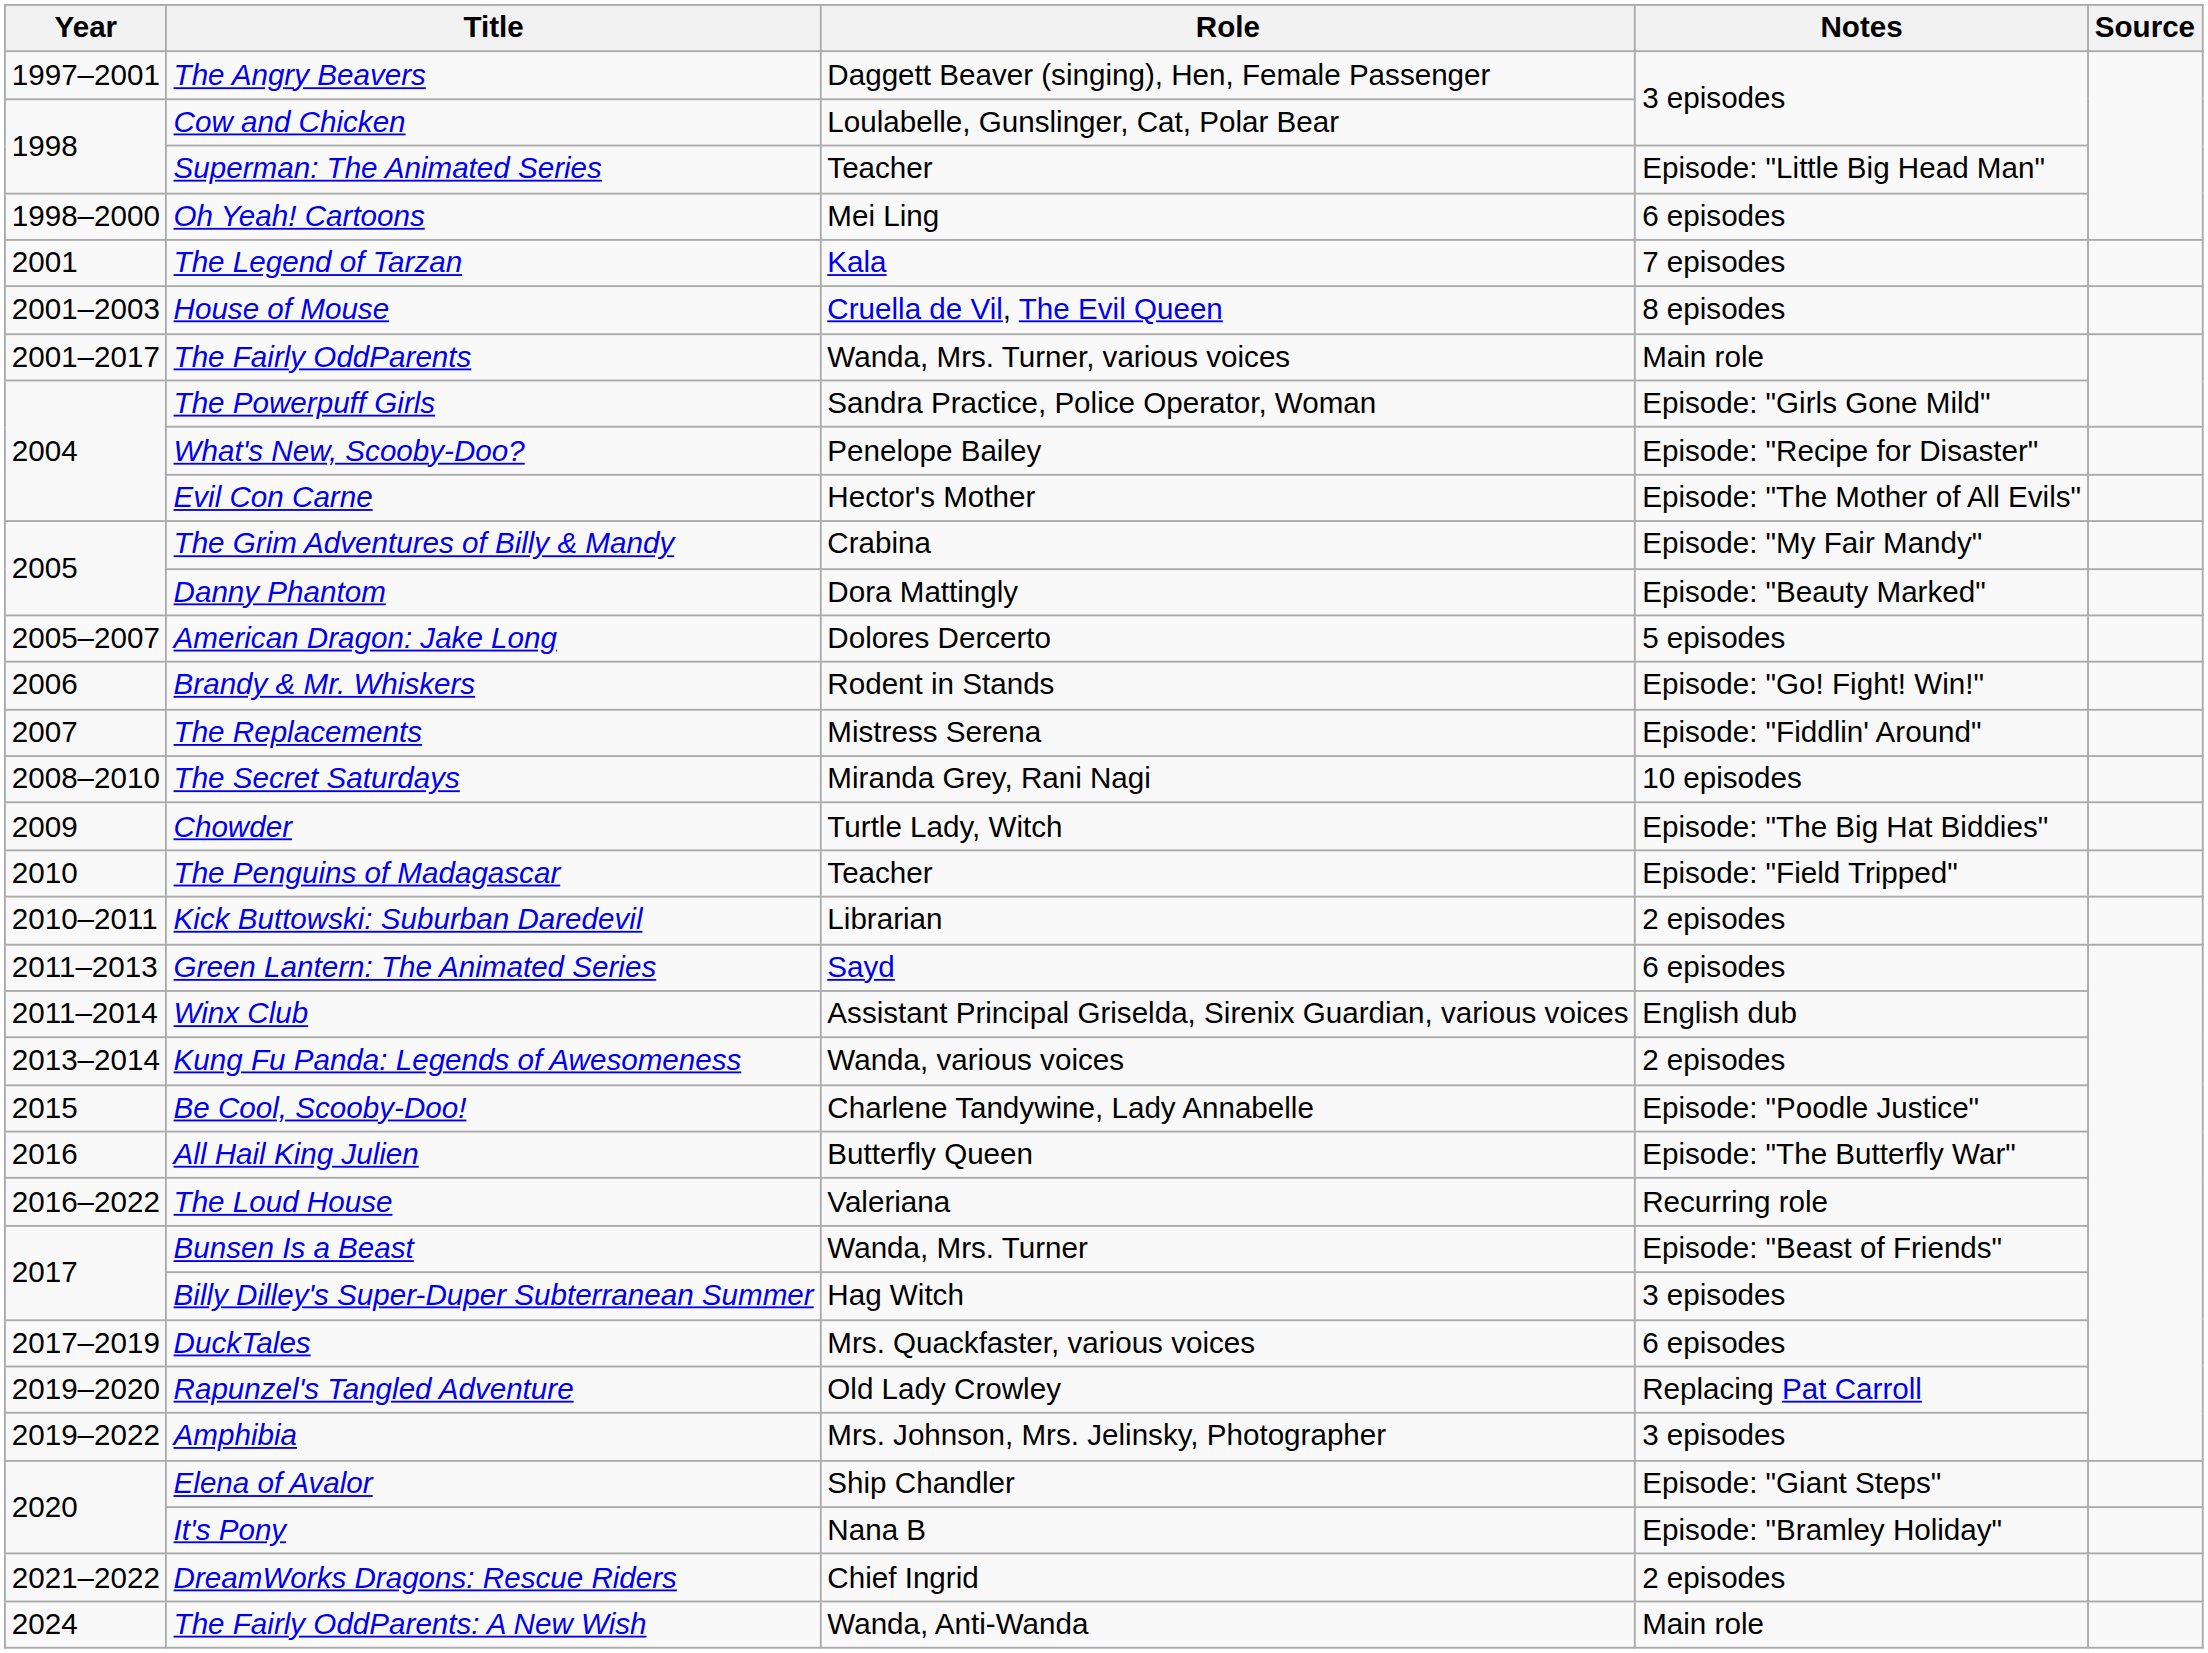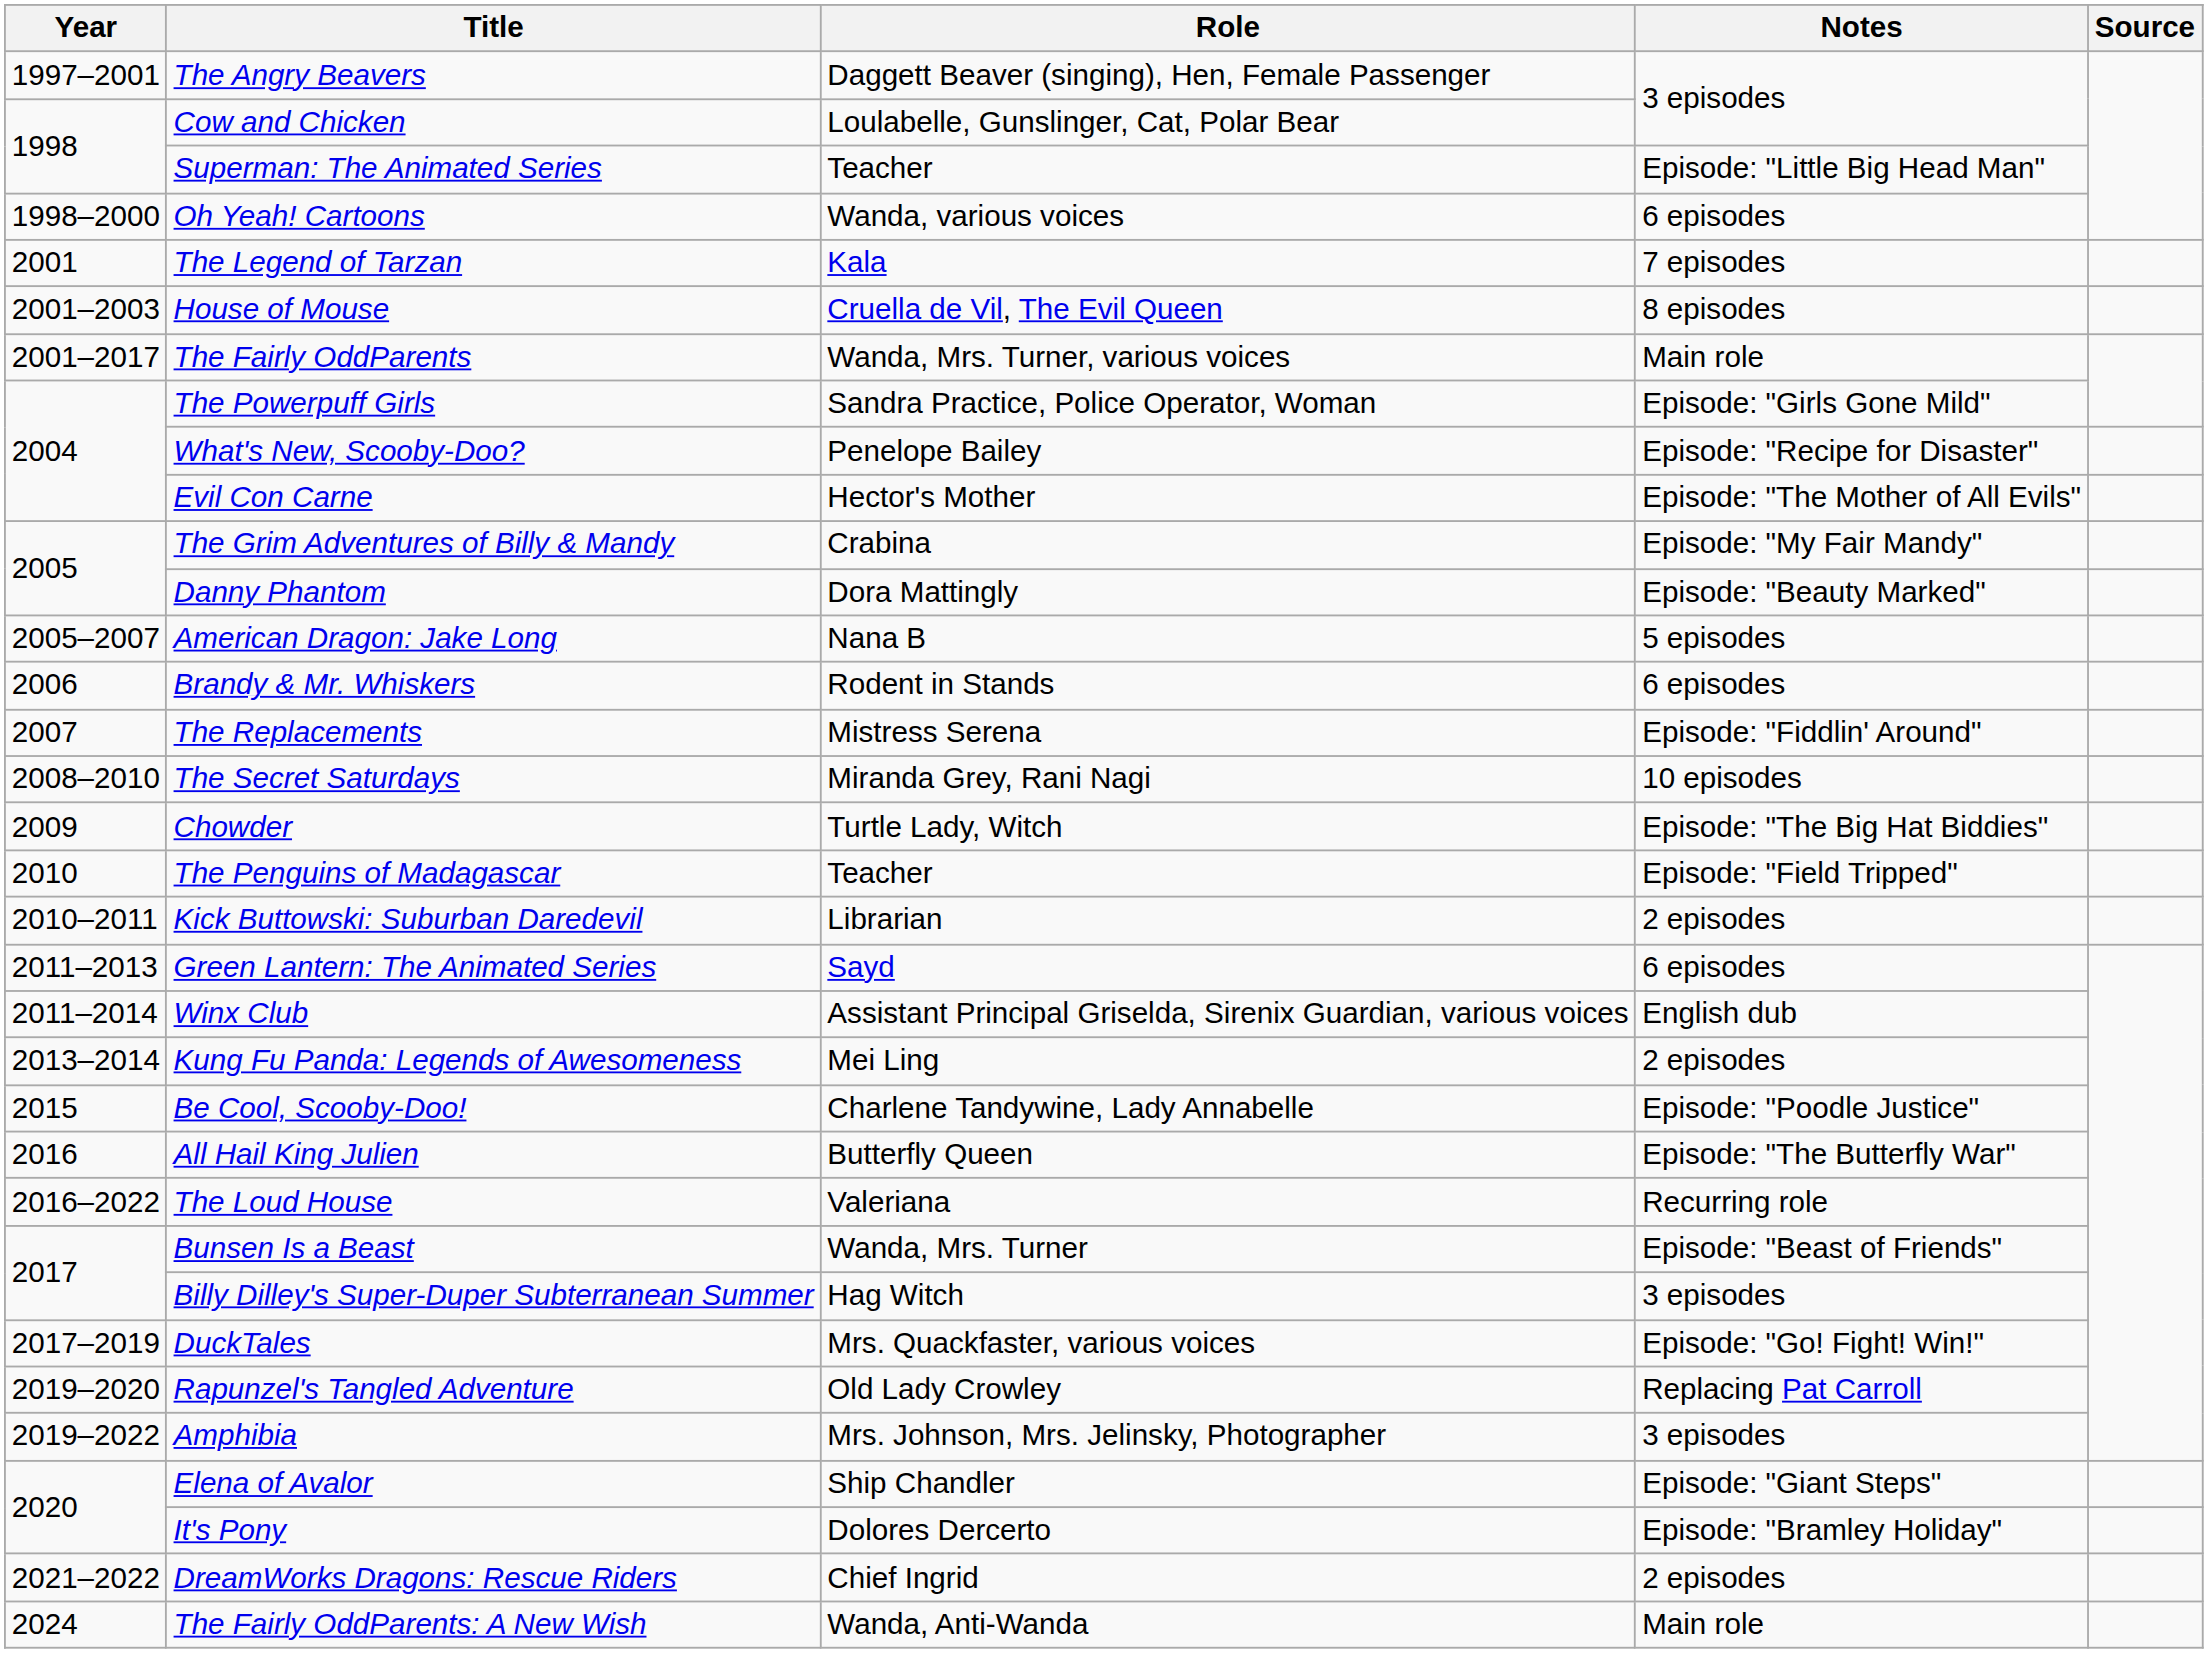Oh Yeah! Cartoons | Role: Mei Ling -> Wanda, various voices
American Dragon: Jake Long | Role: Dolores Dercerto -> Nana B
Brandy & Mr. Whiskers | Notes: Episode: "Go! Fight! Win!" -> 6 episodes
Kung Fu Panda: Legends of Awesomeness | Role: Wanda, various voices -> Mei Ling
DuckTales | Notes: 6 episodes -> Episode: "Go! Fight! Win!"
It's Pony | Role: Nana B -> Dolores Dercerto
